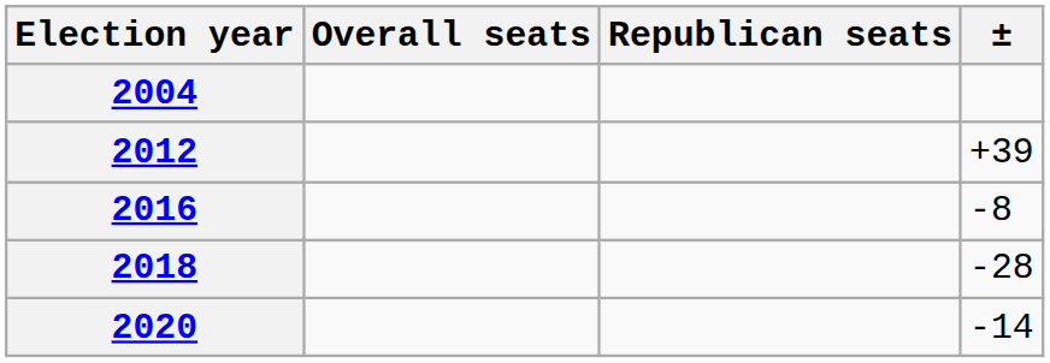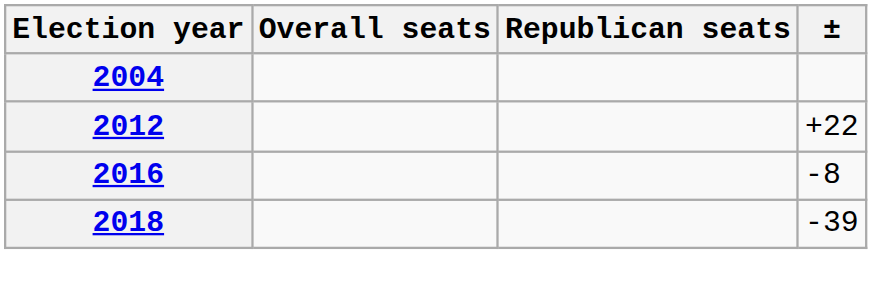2012 | ±: +39 -> +22
2018 | ±: -28 -> -39
- row: 2020 | -14
